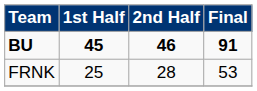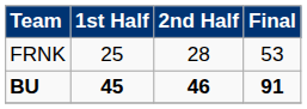rows swapped: FRNK <-> BU
